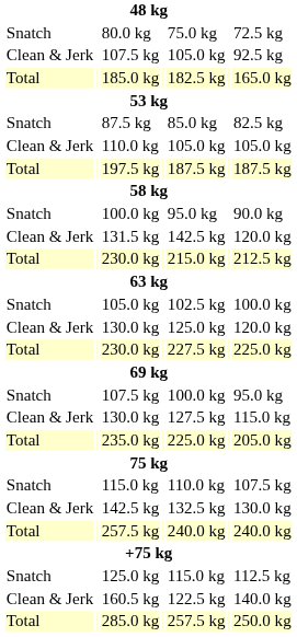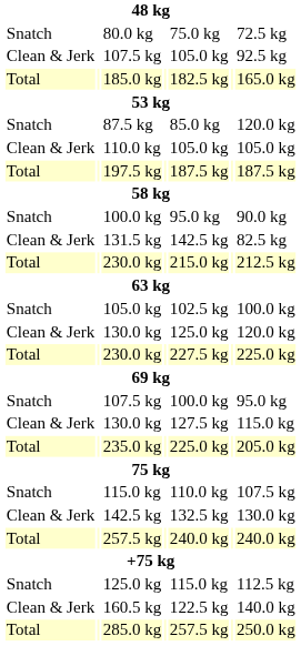87.5 kg | column 7: 82.5 kg -> 120.0 kg
131.5 kg | column 7: 120.0 kg -> 82.5 kg
